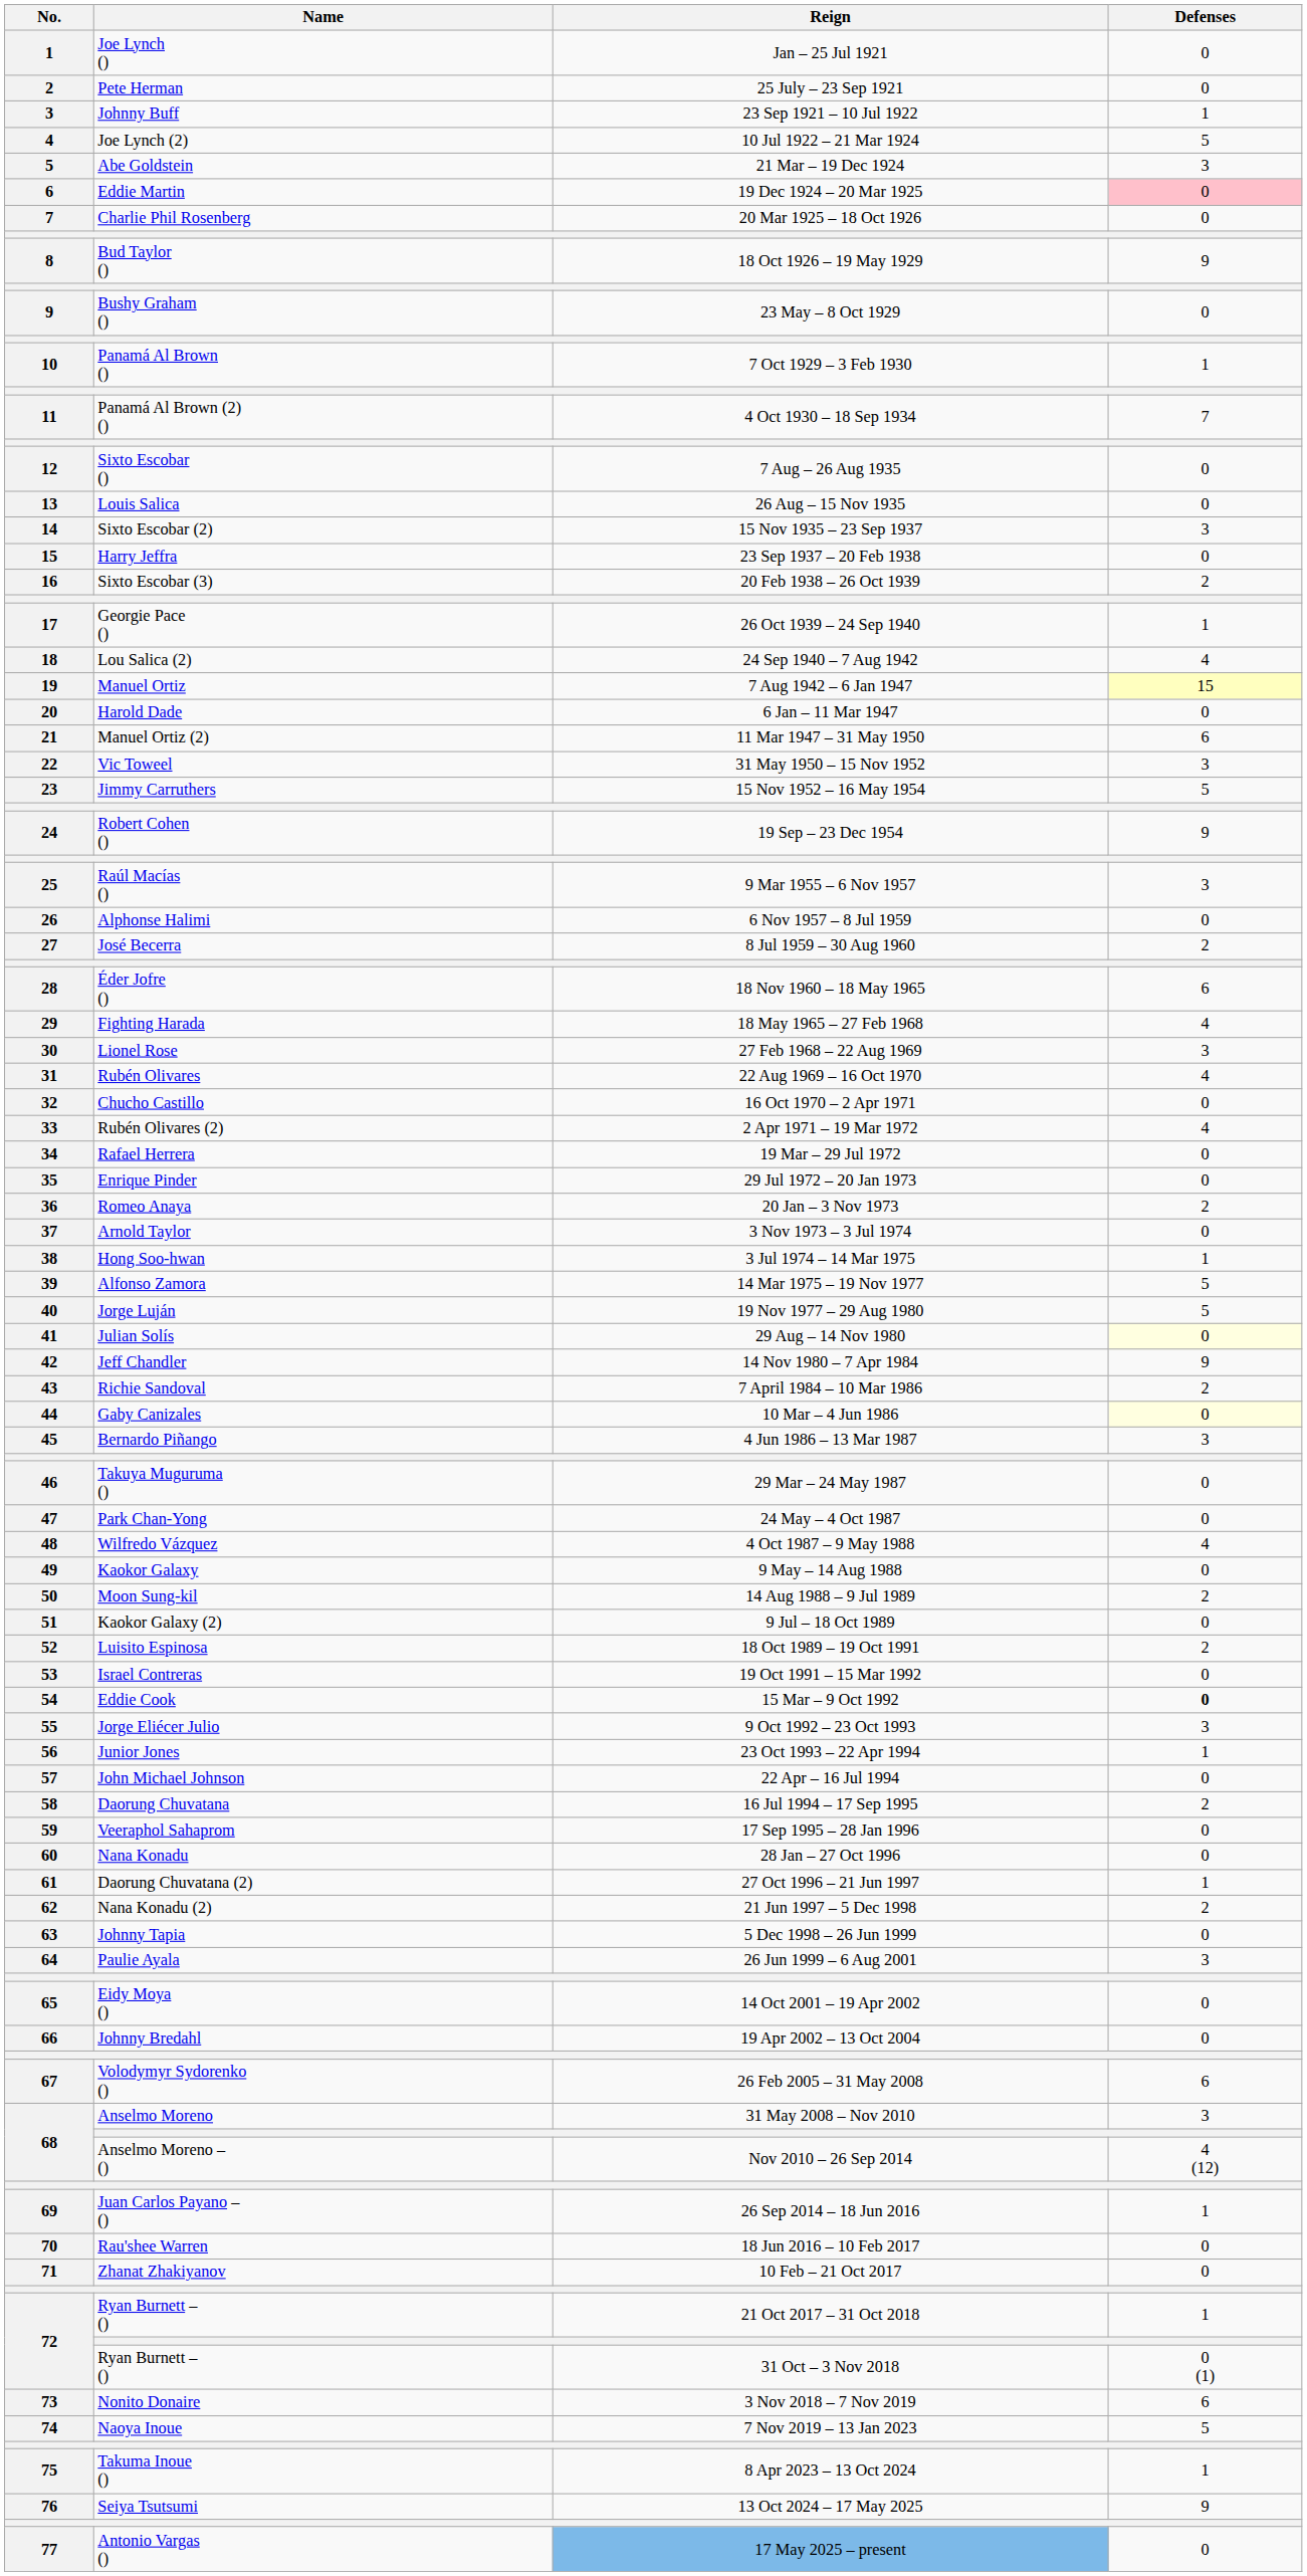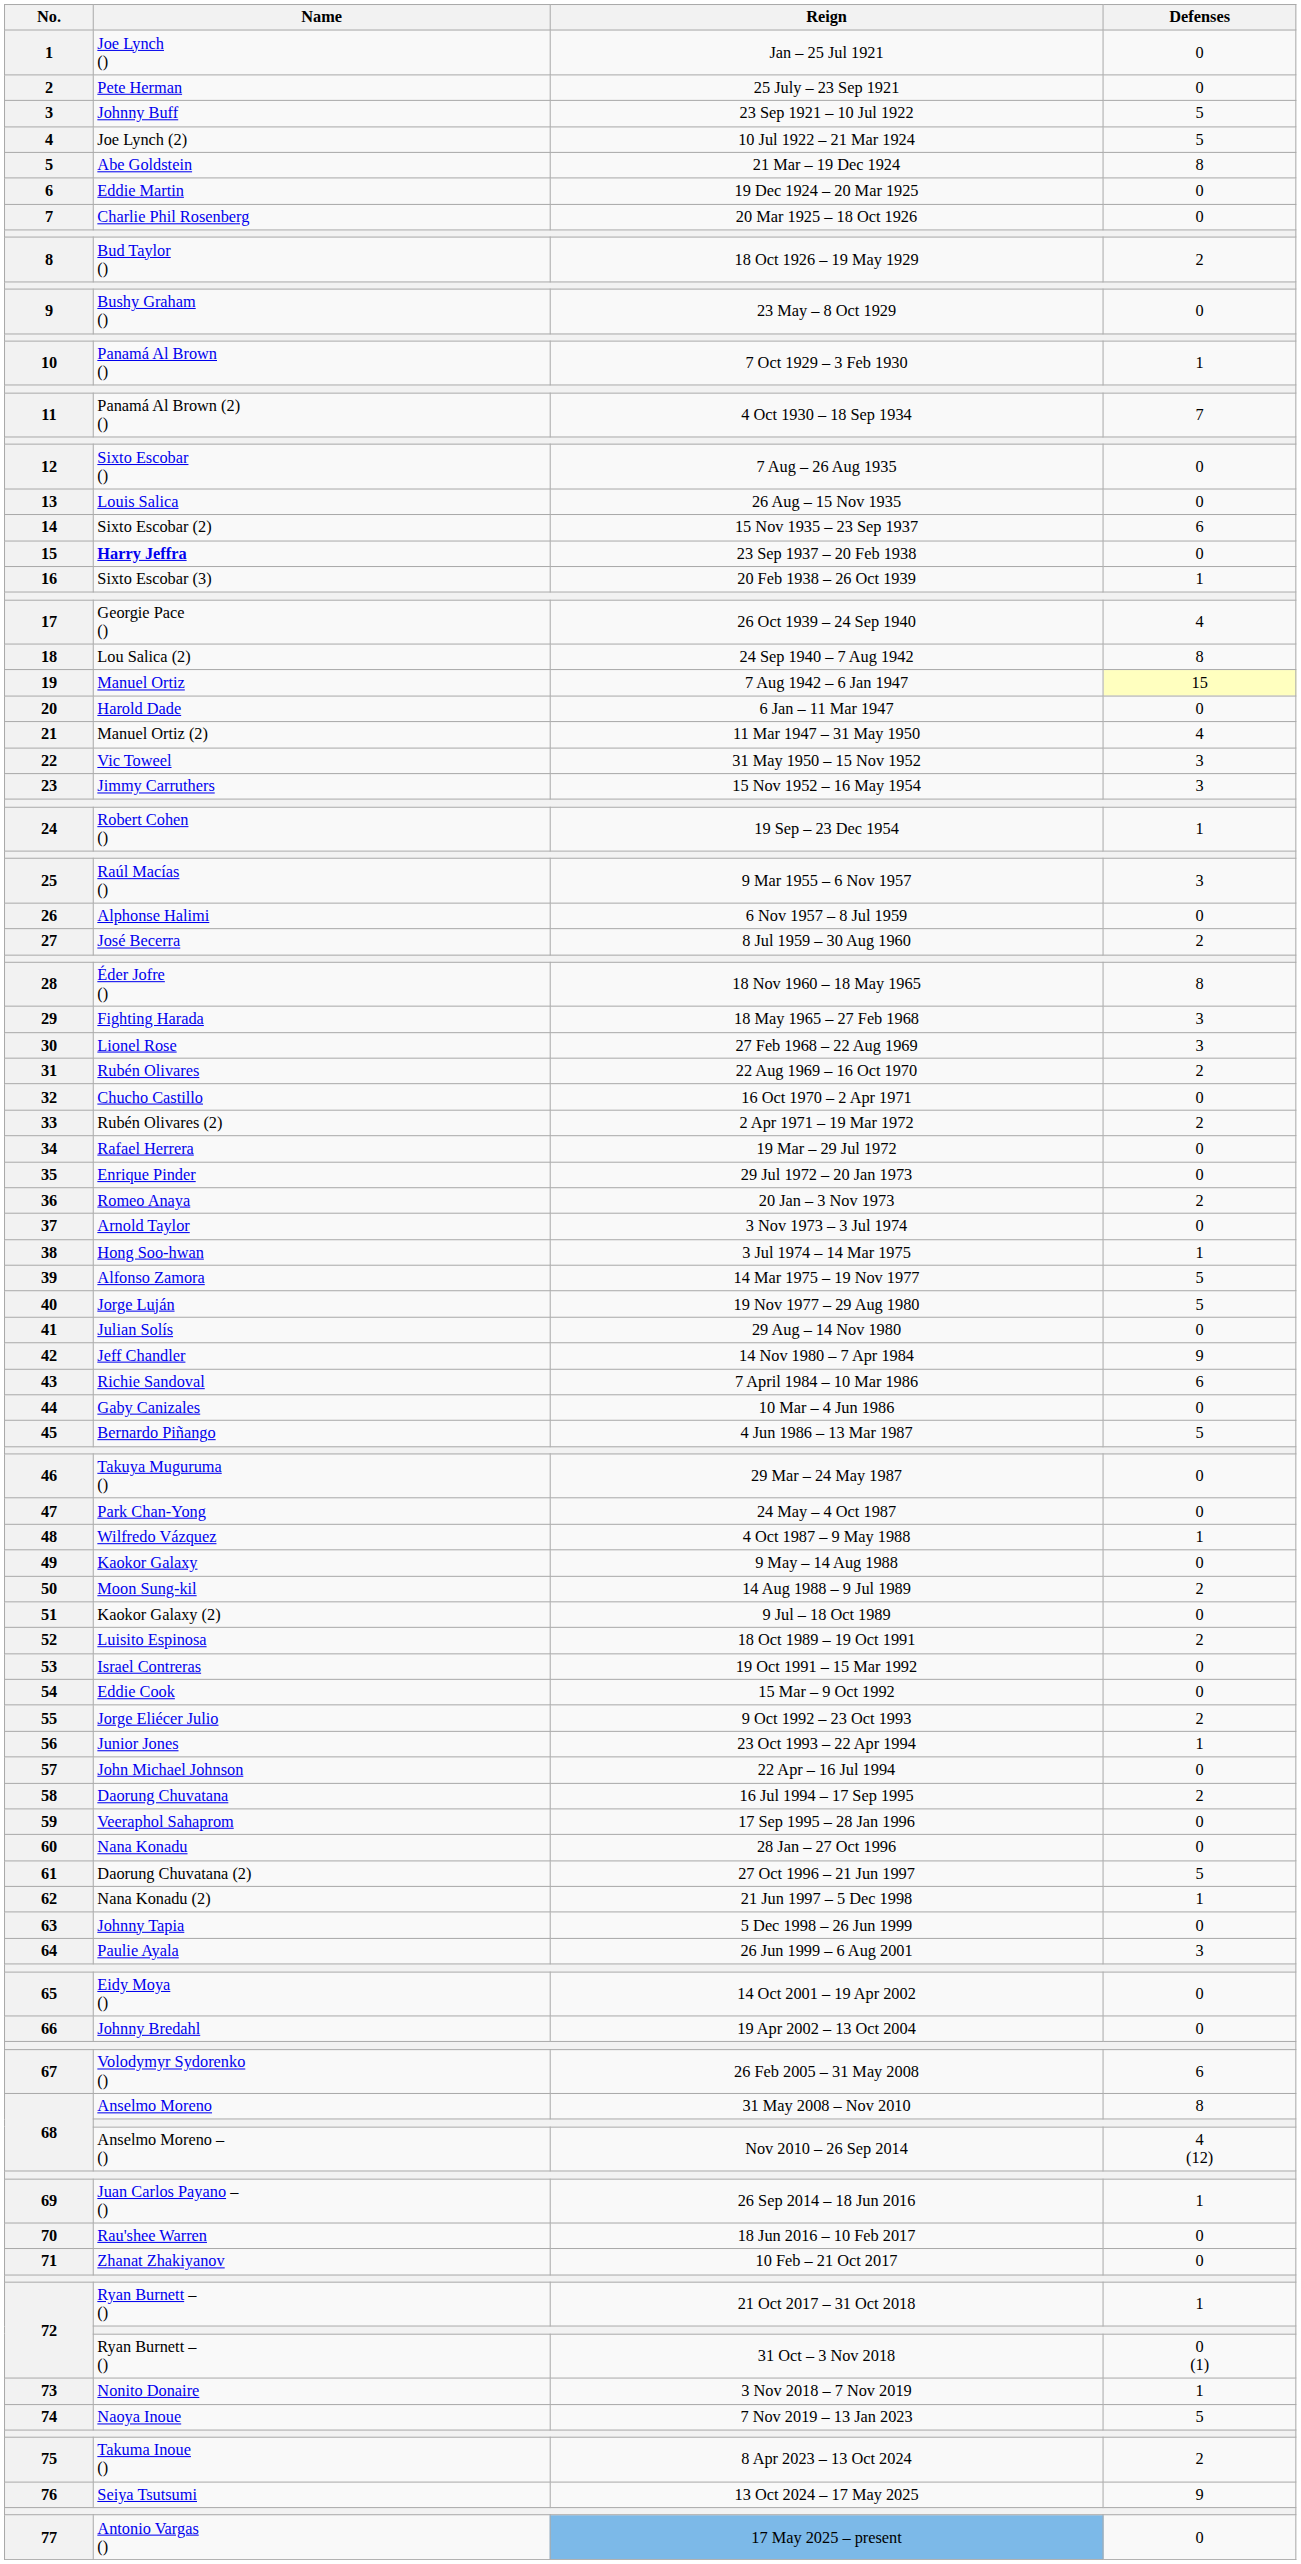23 Sep 1921 – 10 Jul 1922 | Defenses: 1 -> 5
21 Mar – 19 Dec 1924 | Defenses: 3 -> 8
19 Dec 1924 – 20 Mar 1925 | Defenses: pink background -> no background
18 Oct 1926 – 19 May 1929 | Defenses: 9 -> 2
15 Nov 1935 – 23 Sep 1937 | Defenses: 3 -> 6
23 Sep 1937 – 20 Feb 1938 | Name: normal -> bold
20 Feb 1938 – 26 Oct 1939 | Defenses: 2 -> 1
26 Oct 1939 – 24 Sep 1940 | Defenses: 1 -> 4
24 Sep 1940 – 7 Aug 1942 | Defenses: 4 -> 8
11 Mar 1947 – 31 May 1950 | Defenses: 6 -> 4
15 Nov 1952 – 16 May 1954 | Defenses: 5 -> 3
19 Sep – 23 Dec 1954 | Defenses: 9 -> 1
18 Nov 1960 – 18 May 1965 | Defenses: 6 -> 8
18 May 1965 – 27 Feb 1968 | Defenses: 4 -> 3
22 Aug 1969 – 16 Oct 1970 | Defenses: 4 -> 2
2 Apr 1971 – 19 Mar 1972 | Defenses: 4 -> 2
29 Aug – 14 Nov 1980 | Defenses: lightyellow background -> no background
7 April 1984 – 10 Mar 1986 | Defenses: 2 -> 6
10 Mar – 4 Jun 1986 | Defenses: lightyellow background -> no background
4 Jun 1986 – 13 Mar 1987 | Defenses: 3 -> 5
4 Oct 1987 – 9 May 1988 | Defenses: 4 -> 1
15 Mar – 9 Oct 1992 | Defenses: bold -> normal
9 Oct 1992 – 23 Oct 1993 | Defenses: 3 -> 2
27 Oct 1996 – 21 Jun 1997 | Defenses: 1 -> 5
21 Jun 1997 – 5 Dec 1998 | Defenses: 2 -> 1
31 May 2008 – Nov 2010 | Defenses: 3 -> 8
3 Nov 2018 – 7 Nov 2019 | Defenses: 6 -> 1
8 Apr 2023 – 13 Oct 2024 | Defenses: 1 -> 2
